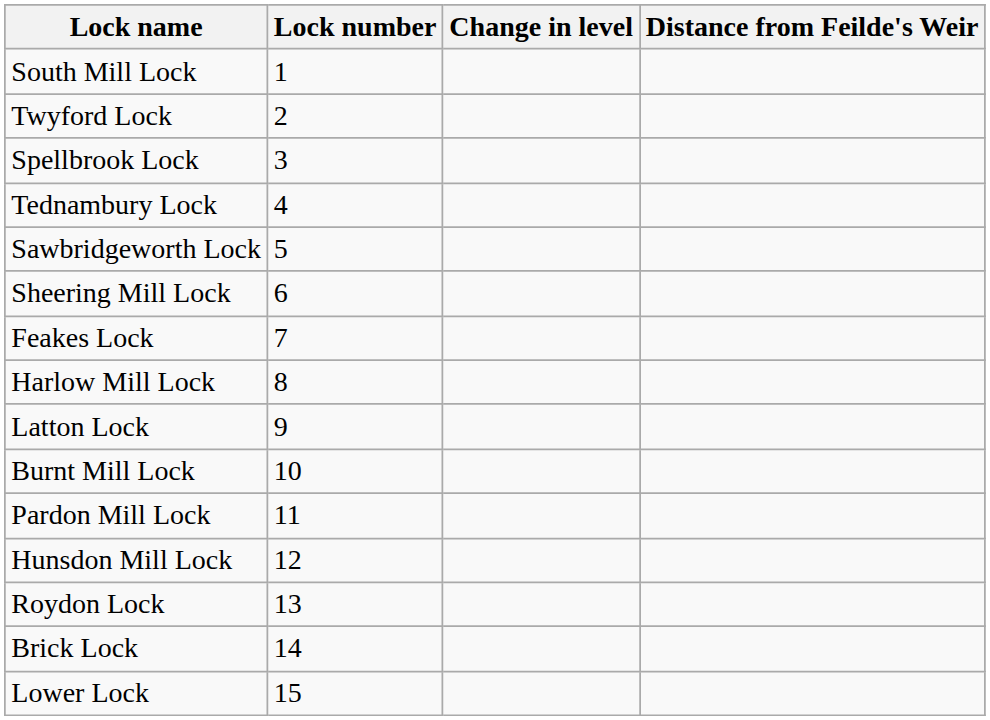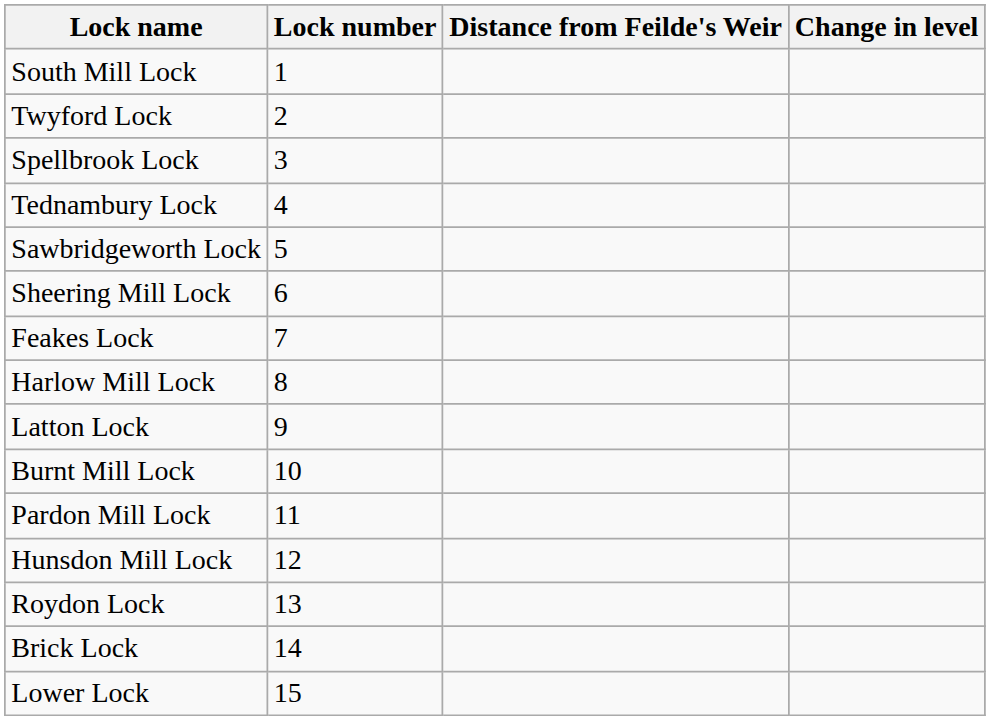columns swapped: Change in level <-> Distance from Feilde's Weir
